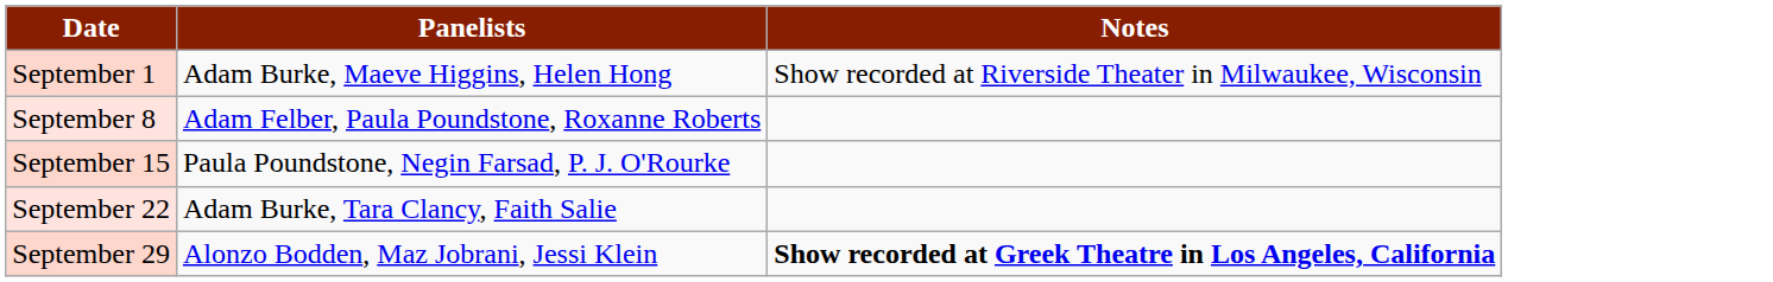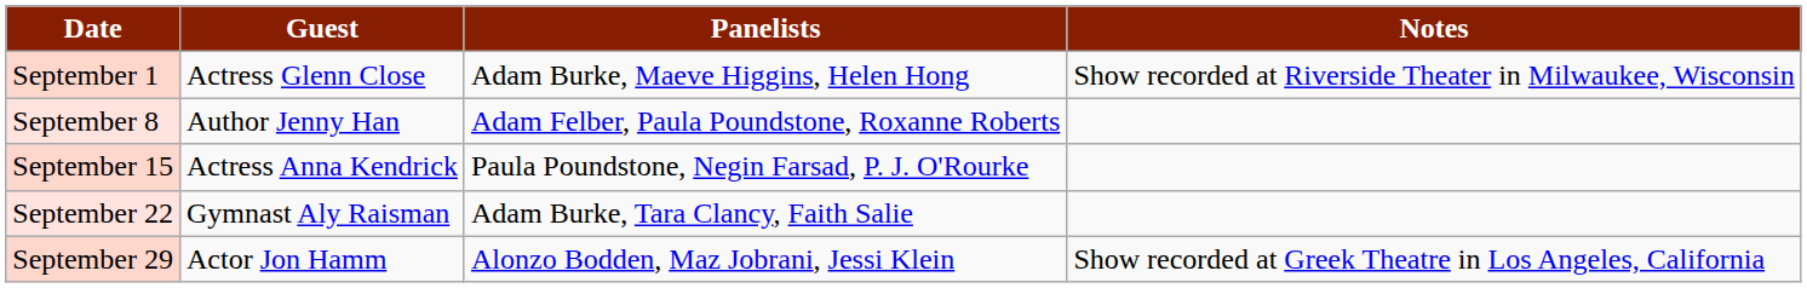+ column: Guest | Actress Glenn Close | Author Jenny Han | Actress Anna Kendrick | Gymnast Aly Raisman | Actor Jon Hamm
September 29 | Notes: bold -> normal
